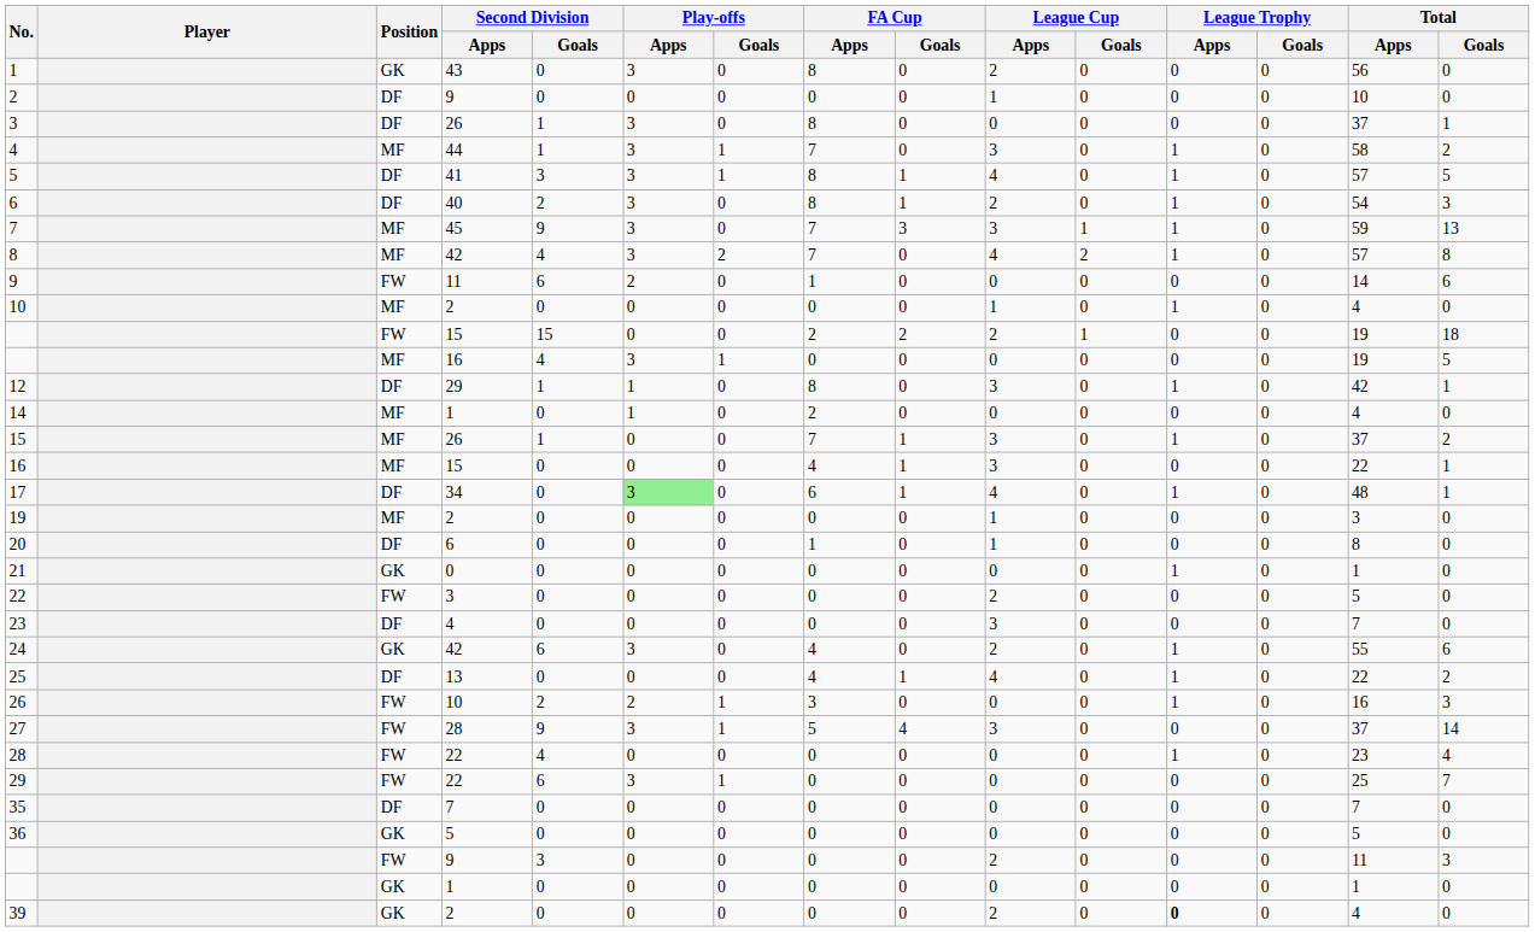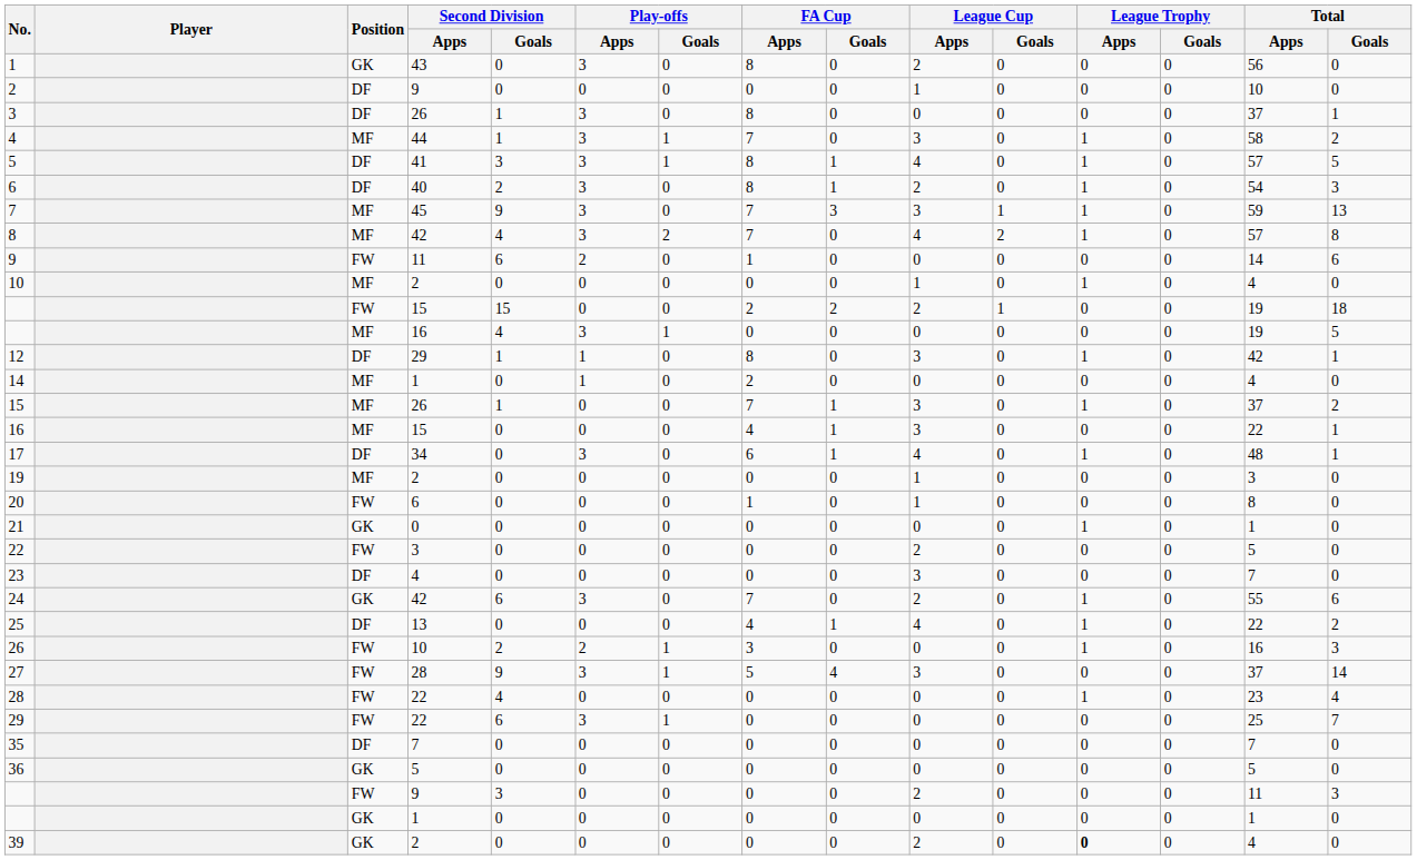17 | Play-offs / Apps: lightgreen background -> no background
20 | Position: DF -> FW
24 | FA Cup / Apps: 4 -> 7
